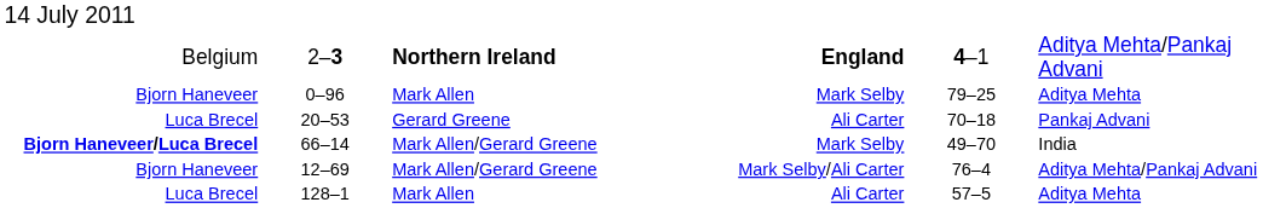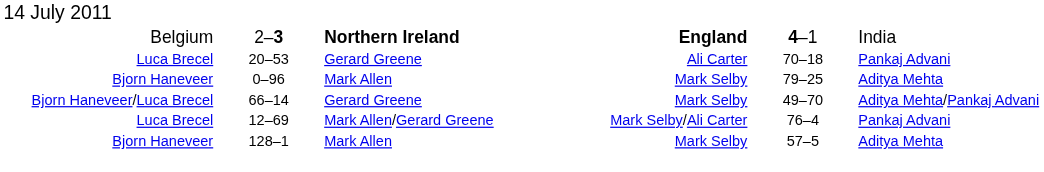2–3 | column 6: Aditya Mehta/Pankaj Advani -> India
rows swapped: 0–96 <-> 20–53
66–14 | column 1: bold -> normal
66–14 | column 3: Mark Allen/Gerard Greene -> Gerard Greene
66–14 | column 6: India -> Aditya Mehta/Pankaj Advani
12–69 | column 1: Bjorn Haneveer -> Luca Brecel
12–69 | column 6: Aditya Mehta/Pankaj Advani -> Pankaj Advani
128–1 | column 1: Luca Brecel -> Bjorn Haneveer
128–1 | column 4: Ali Carter -> Mark Selby
